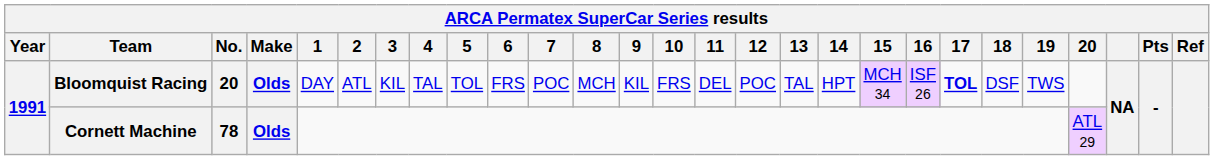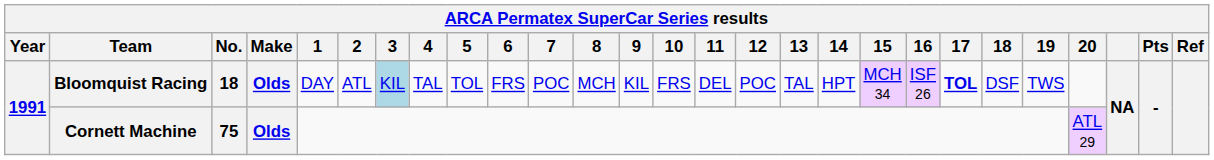Bloomquist Racing | No.: 20 -> 18
Bloomquist Racing | 3: no background -> lightblue background
Cornett Machine | No.: 78 -> 75
